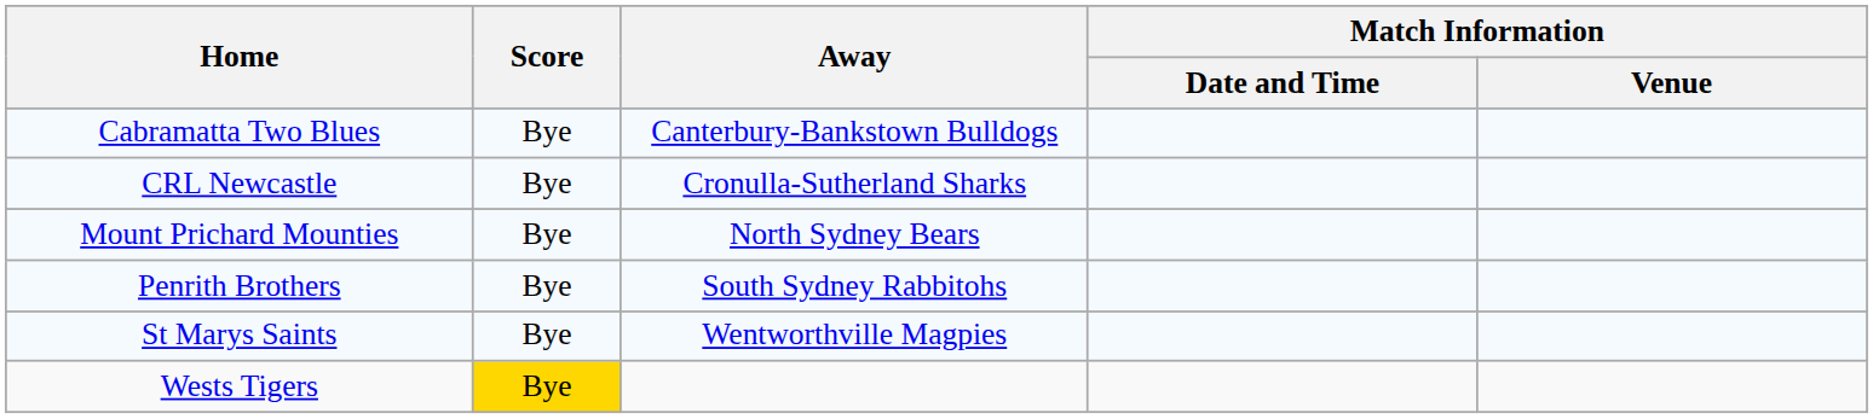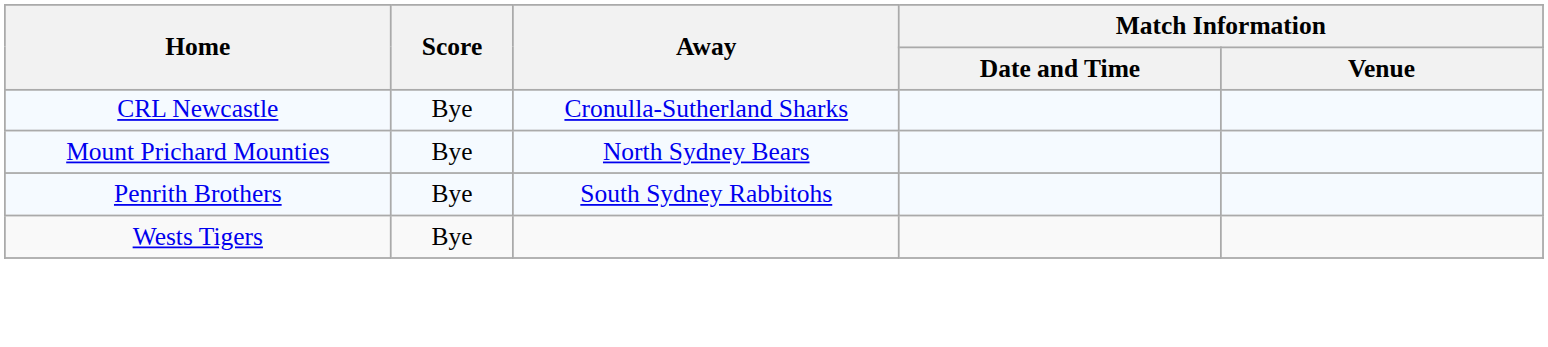- row: Cabramatta Two Blues | Bye | Canterbury-Bankstown Bulldogs
- row: St Marys Saints | Bye | Wentworthville Magpies
Wests Tigers | Score: gold background -> no background
